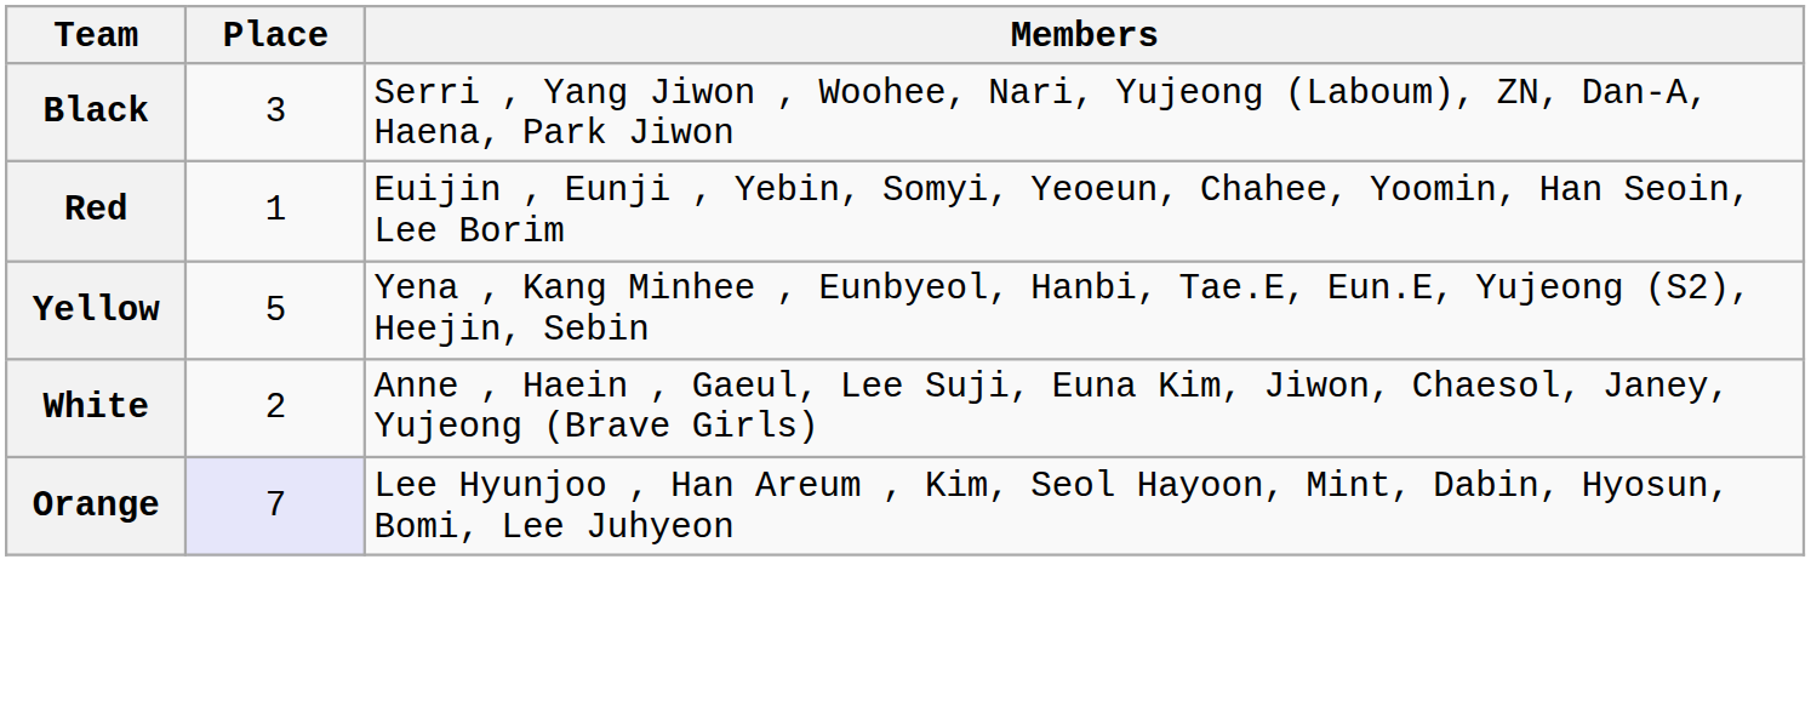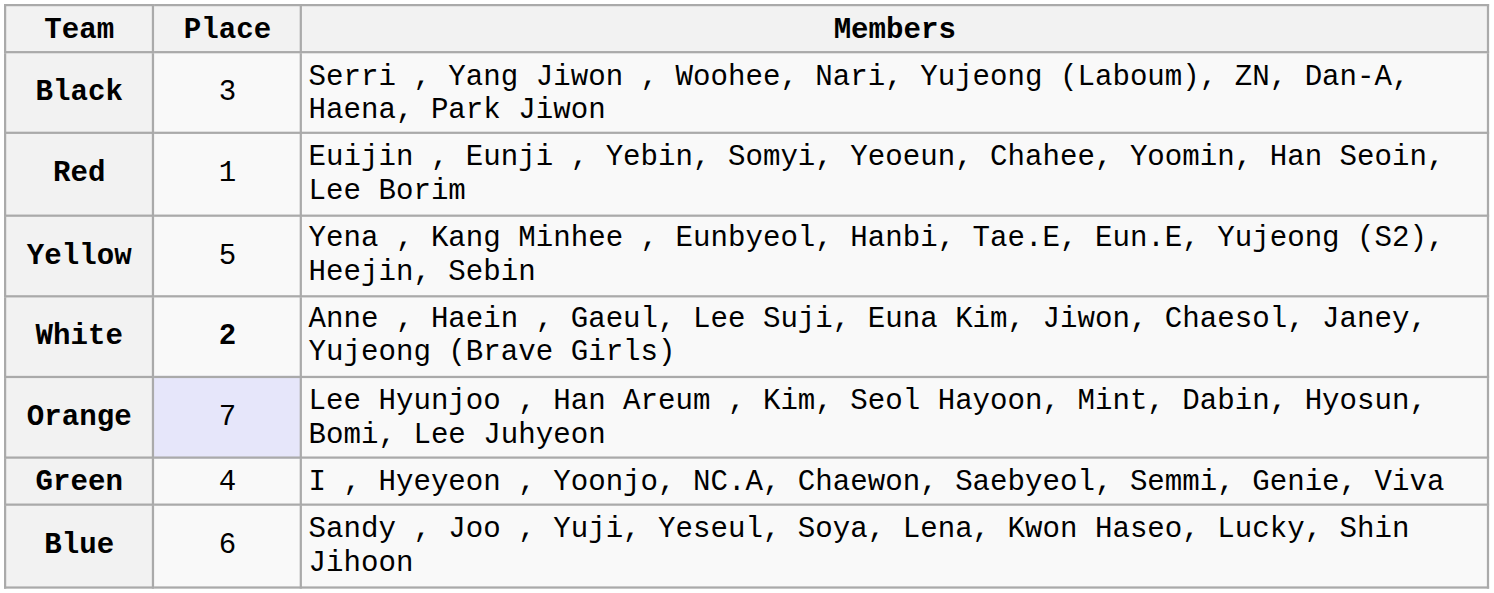White | Place: normal -> bold
+ row: Green | 4 | I , Hyeyeon , Yoonjo, NC.A, Chaewon, Saebyeol, Semmi, Genie, Viva
+ row: Blue | 6 | Sandy , Joo , Yuji, Yeseul, Soya, Lena, Kwon Haseo, Lucky, Shin Jihoon
